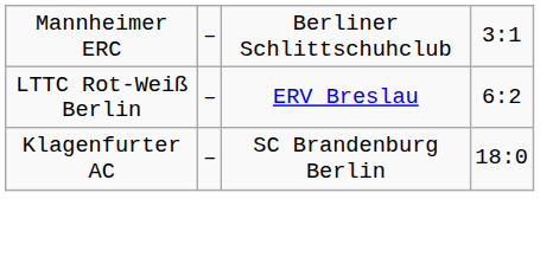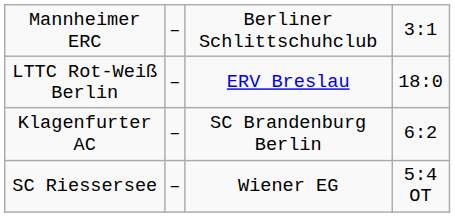LTTC Rot-Weiß Berlin | column 4: 6:2 -> 18:0
Klagenfurter AC | column 4: 18:0 -> 6:2
+ row: SC Riessersee | – | Wiener EG | 5:4 OT
